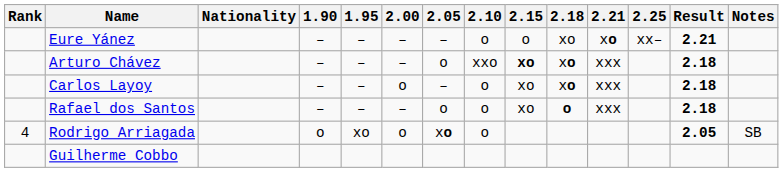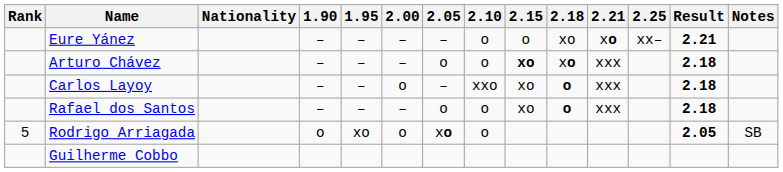Arturo Chávez | 2.10: xxo -> o
Carlos Layoy | 2.10: o -> xxo
Carlos Layoy | 2.18: xo -> o
Rodrigo Arriagada | Rank: 4 -> 5
